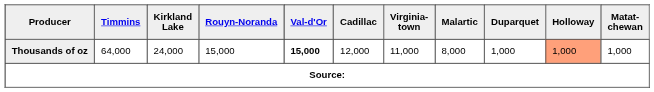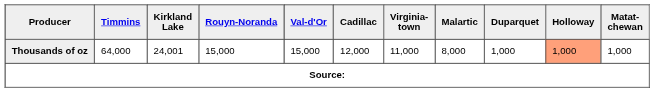Thousands of oz | Kirkland Lake: 24,000 -> 24,001
Thousands of oz | Val-d'Or: bold -> normal
